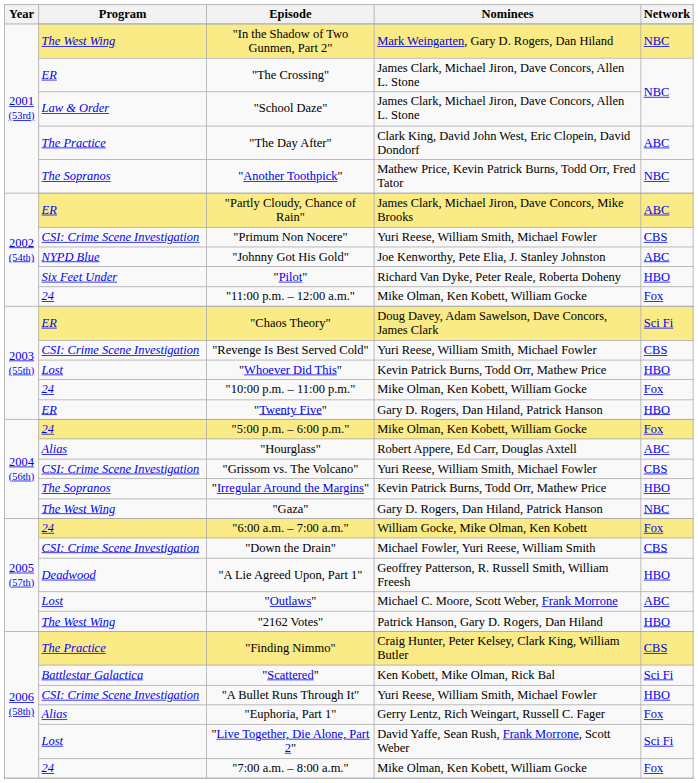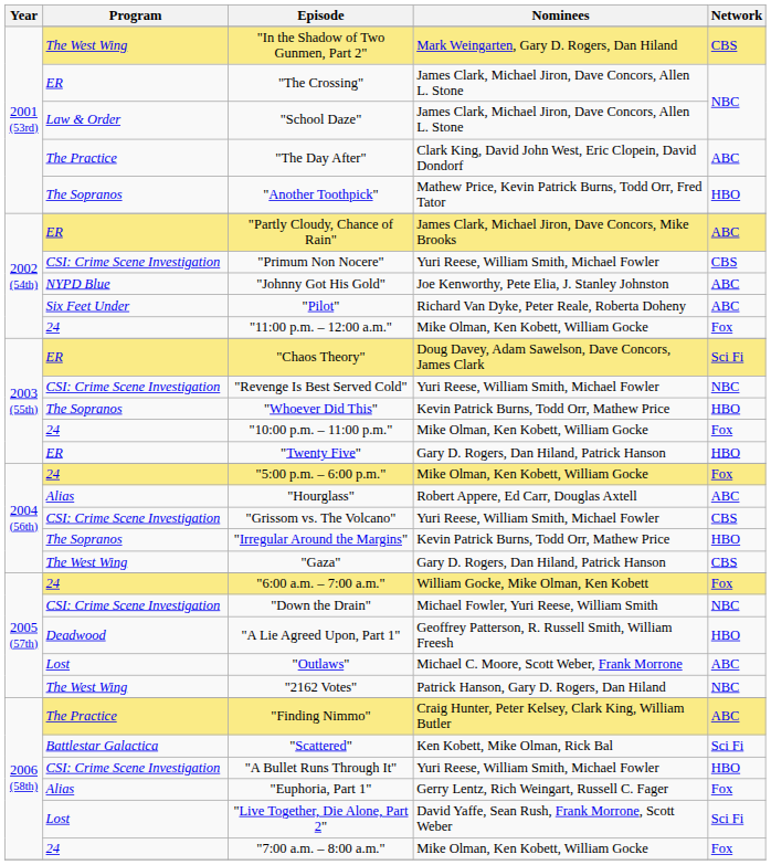"In the Shadow of Two Gunmen, Part 2" | Network: NBC -> CBS
"Another Toothpick" | Network: NBC -> HBO
"Pilot" | Network: HBO -> ABC
"Revenge Is Best Served Cold" | Network: CBS -> NBC
"Whoever Did This" | Program: Lost -> The Sopranos
"Gaza" | Network: NBC -> CBS
"Down the Drain" | Network: CBS -> NBC
"2162 Votes" | Network: HBO -> NBC
"Finding Nimmo" | Network: CBS -> ABC
